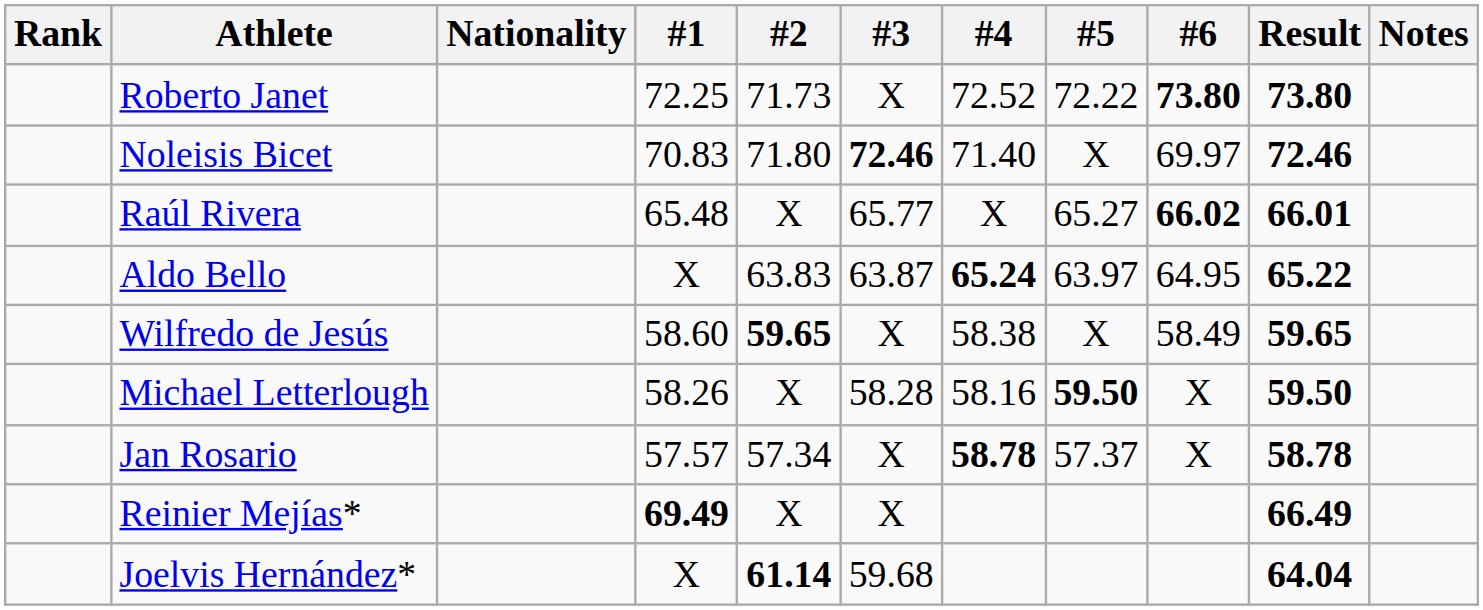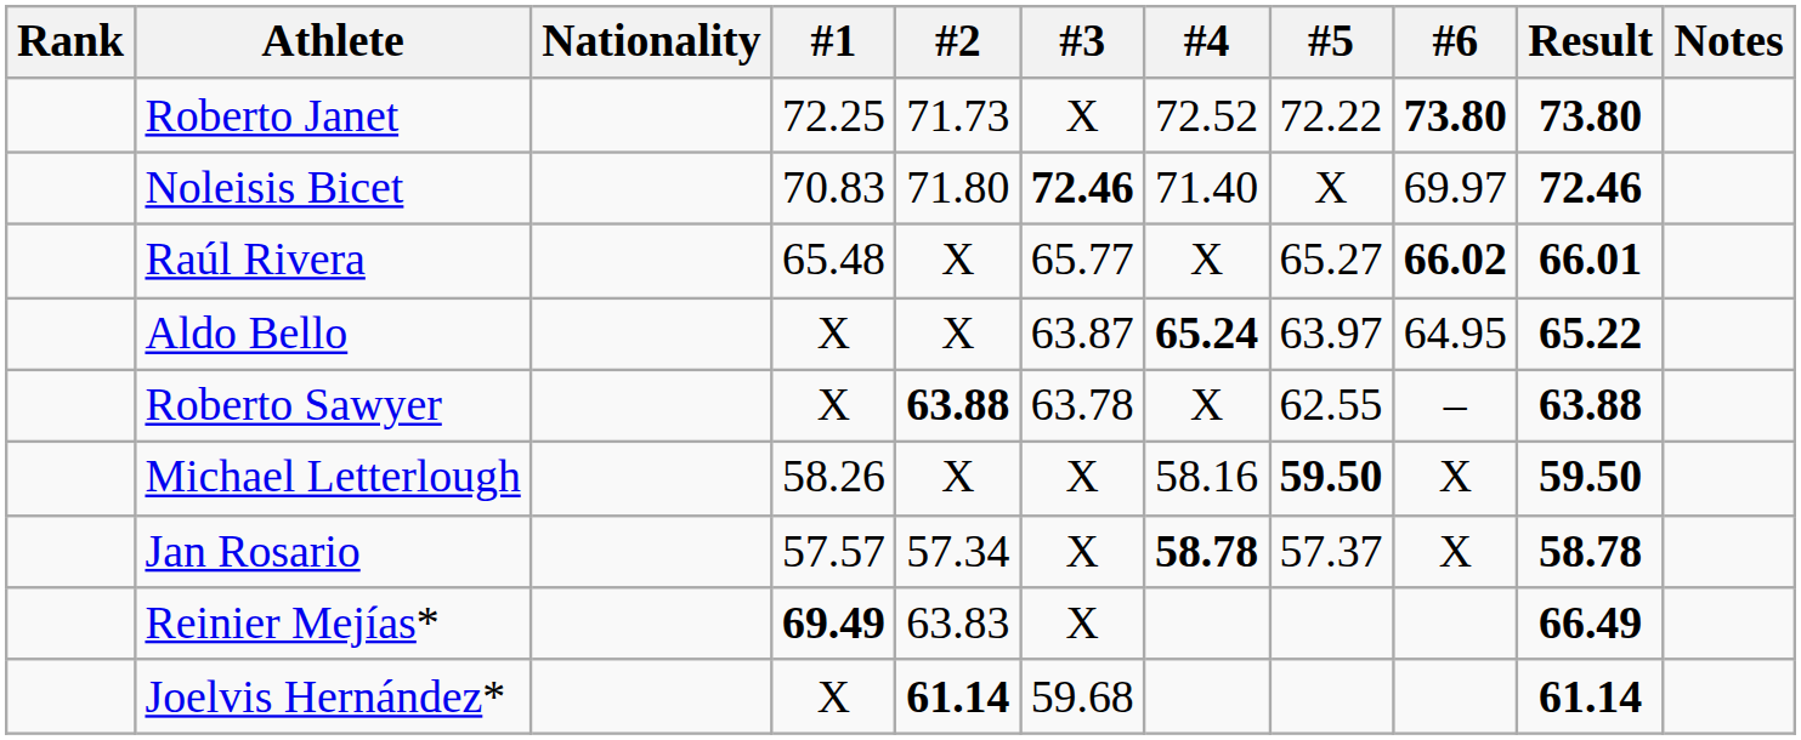Aldo Bello | #2: 63.83 -> X
+ row: Roberto Sawyer | X | 63.88 | 63.78 | X | 62.55 | – | 63.88
- row: Wilfredo de Jesús | 58.60 | 59.65 | X | 58.38 | X | 58.49 | 59.65
Michael Letterlough | #3: 58.28 -> X
Reinier Mejías* | #2: X -> 63.83
Joelvis Hernández* | Result: 64.04 -> 61.14
